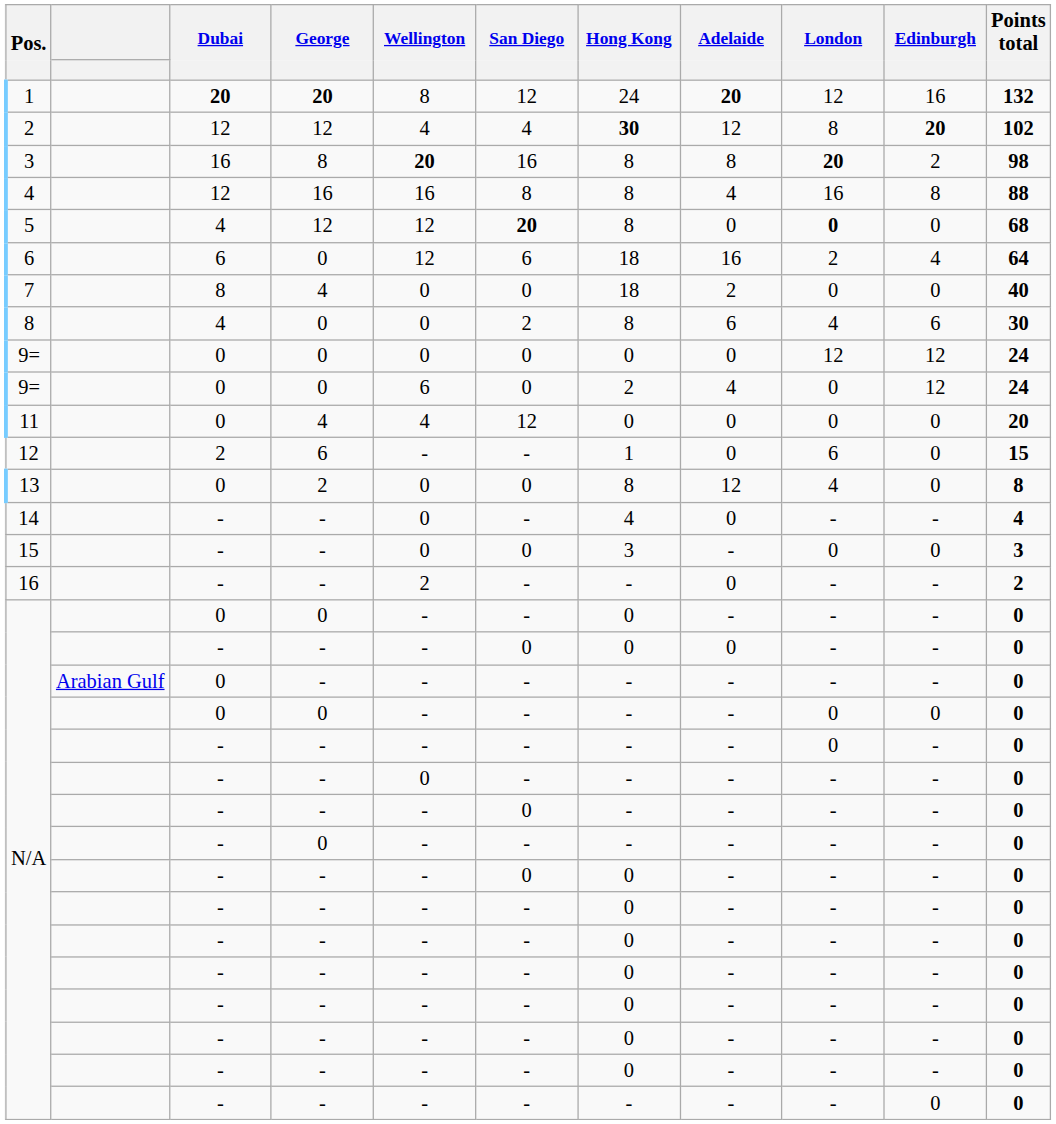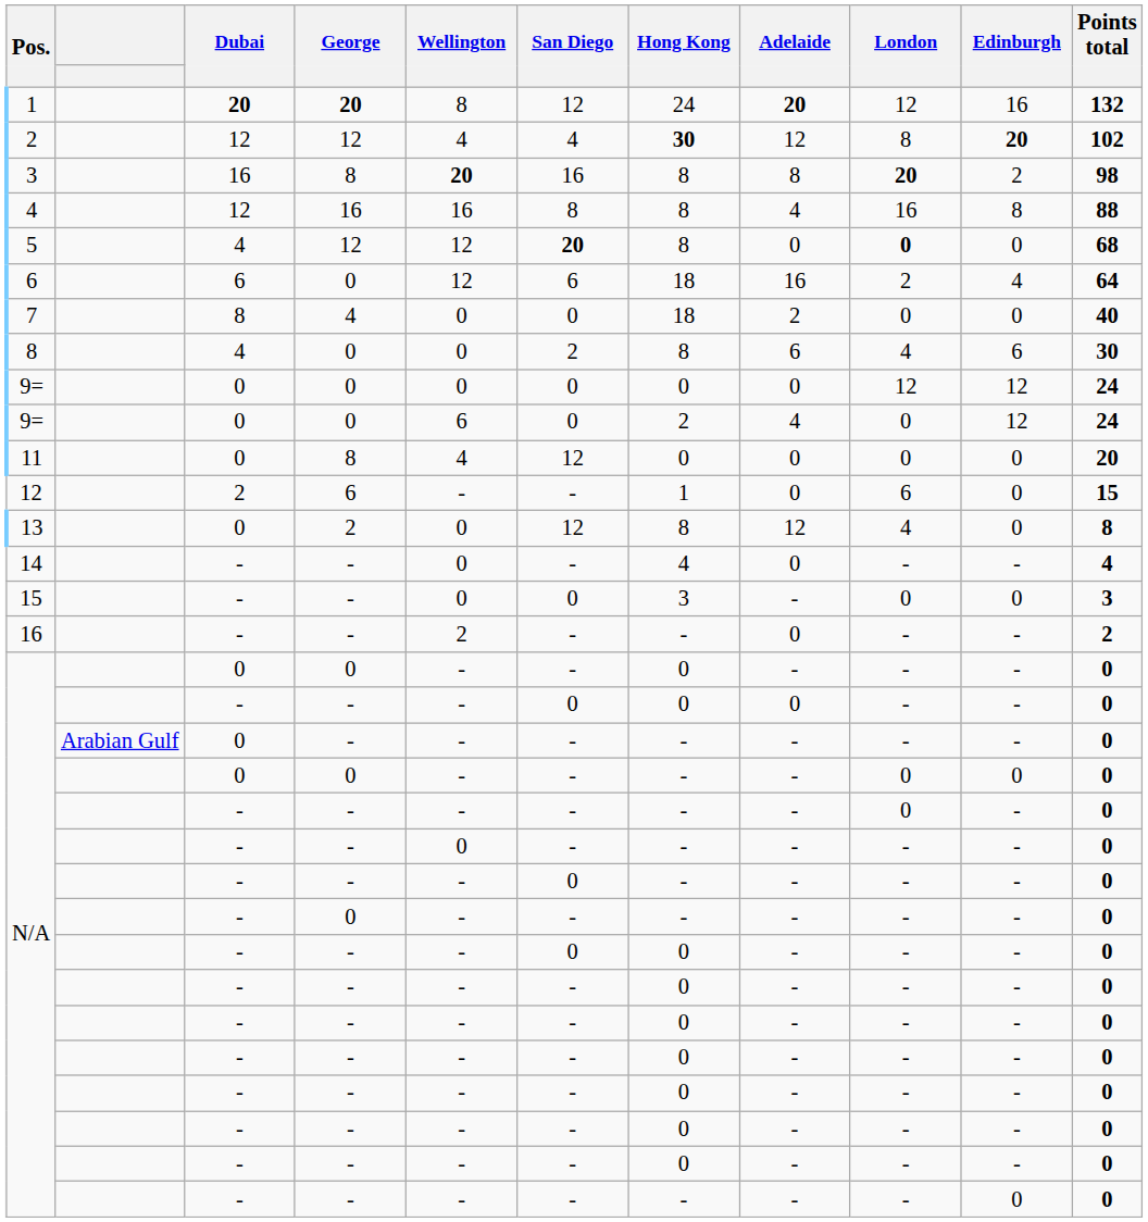11 | George: 4 -> 8
13 | San Diego: 0 -> 12
